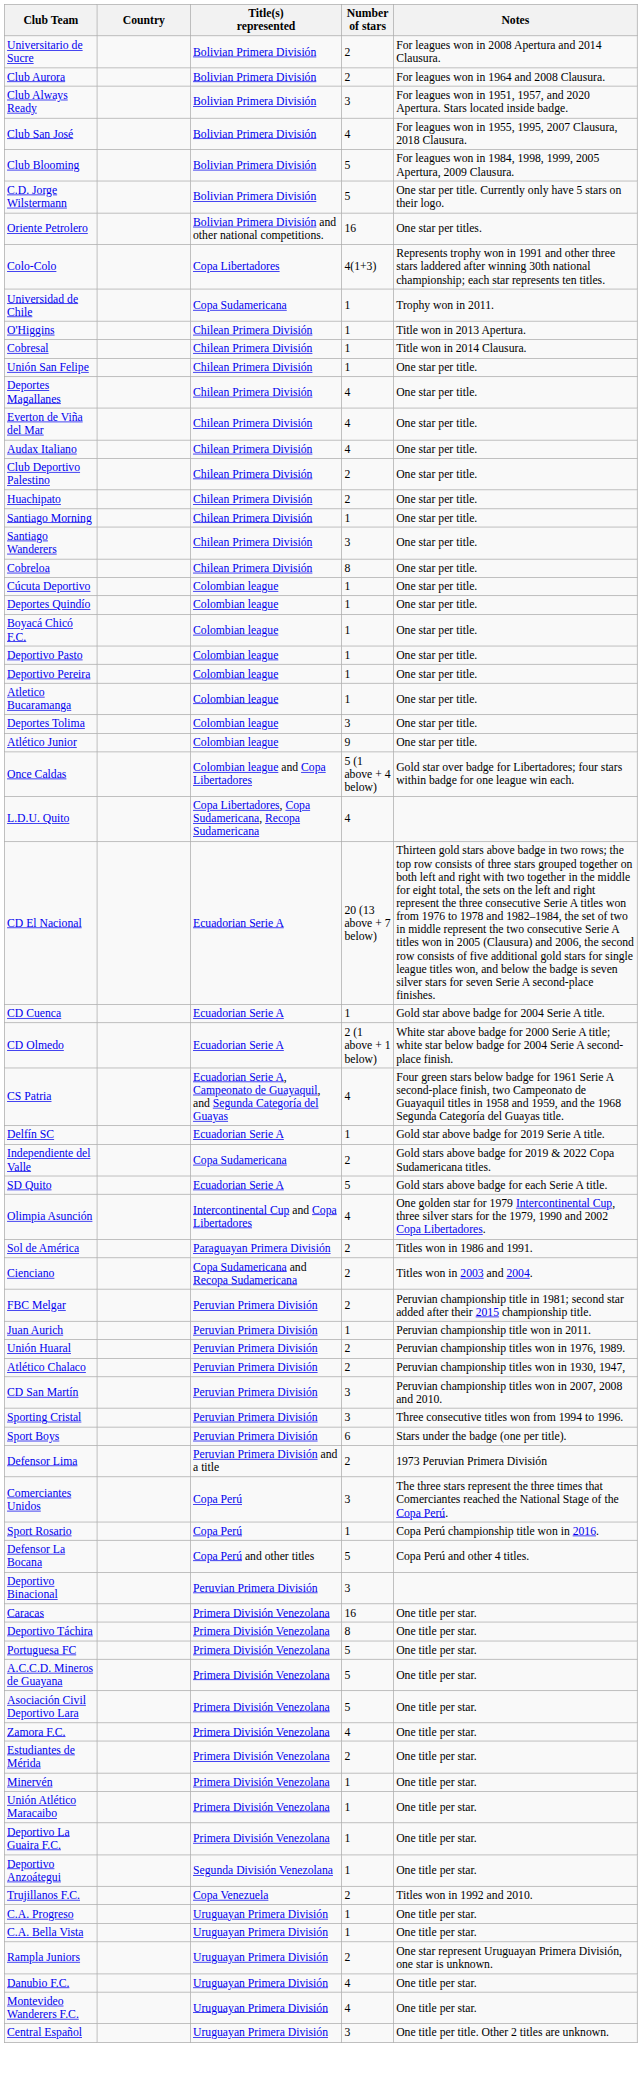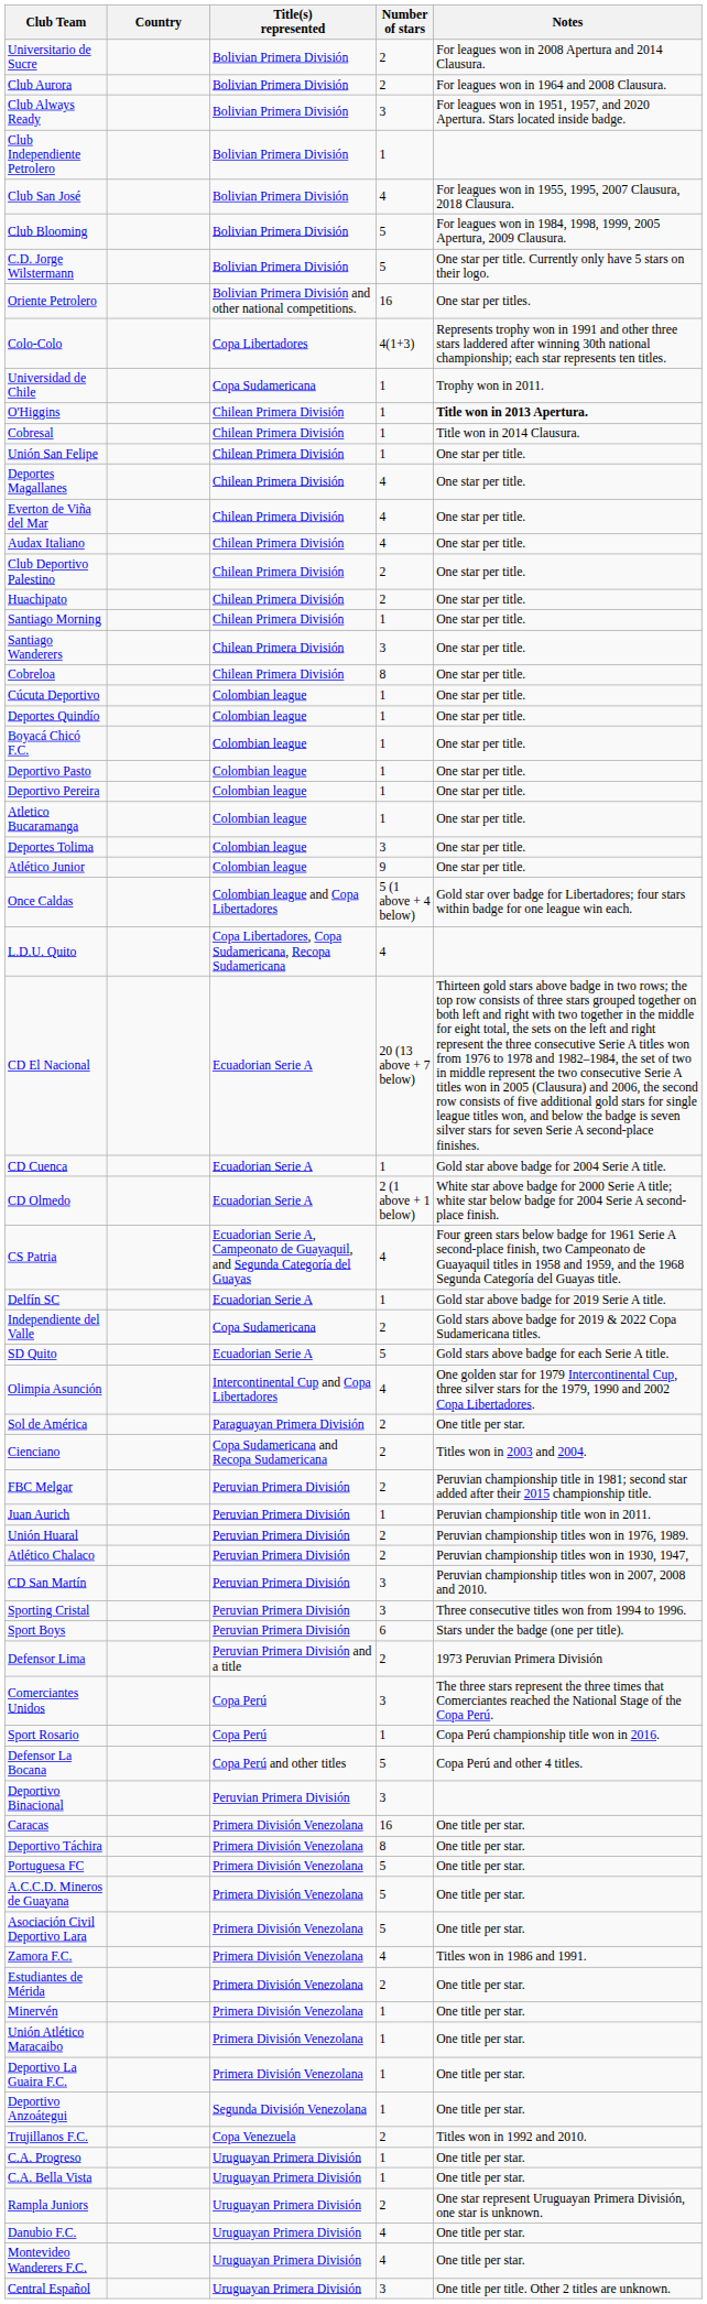+ row: Club Independiente Petrolero | Bolivian Primera División | 1
O'Higgins | Notes: normal -> bold
Sol de América | Notes: Titles won in 1986 and 1991. -> One title per star.
Zamora F.C. | Notes: One title per star. -> Titles won in 1986 and 1991.
